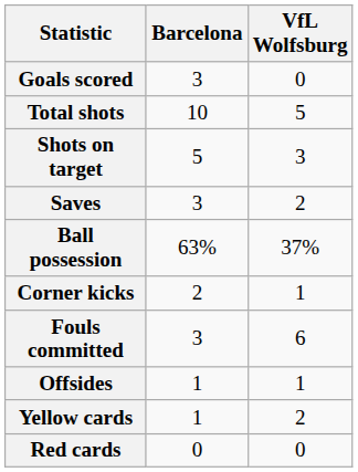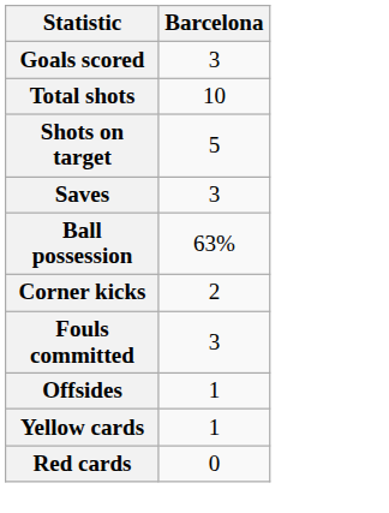- column: VfL Wolfsburg | 0 | 5 | 3 | 2 | 37% | 1 | 6 | 1 | 2 | 0
